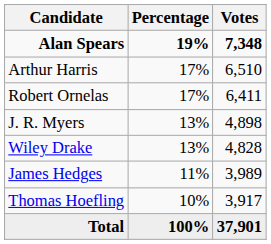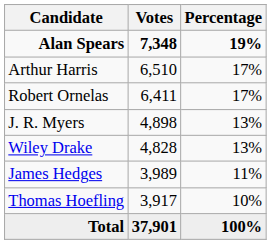columns swapped: Votes <-> Percentage
